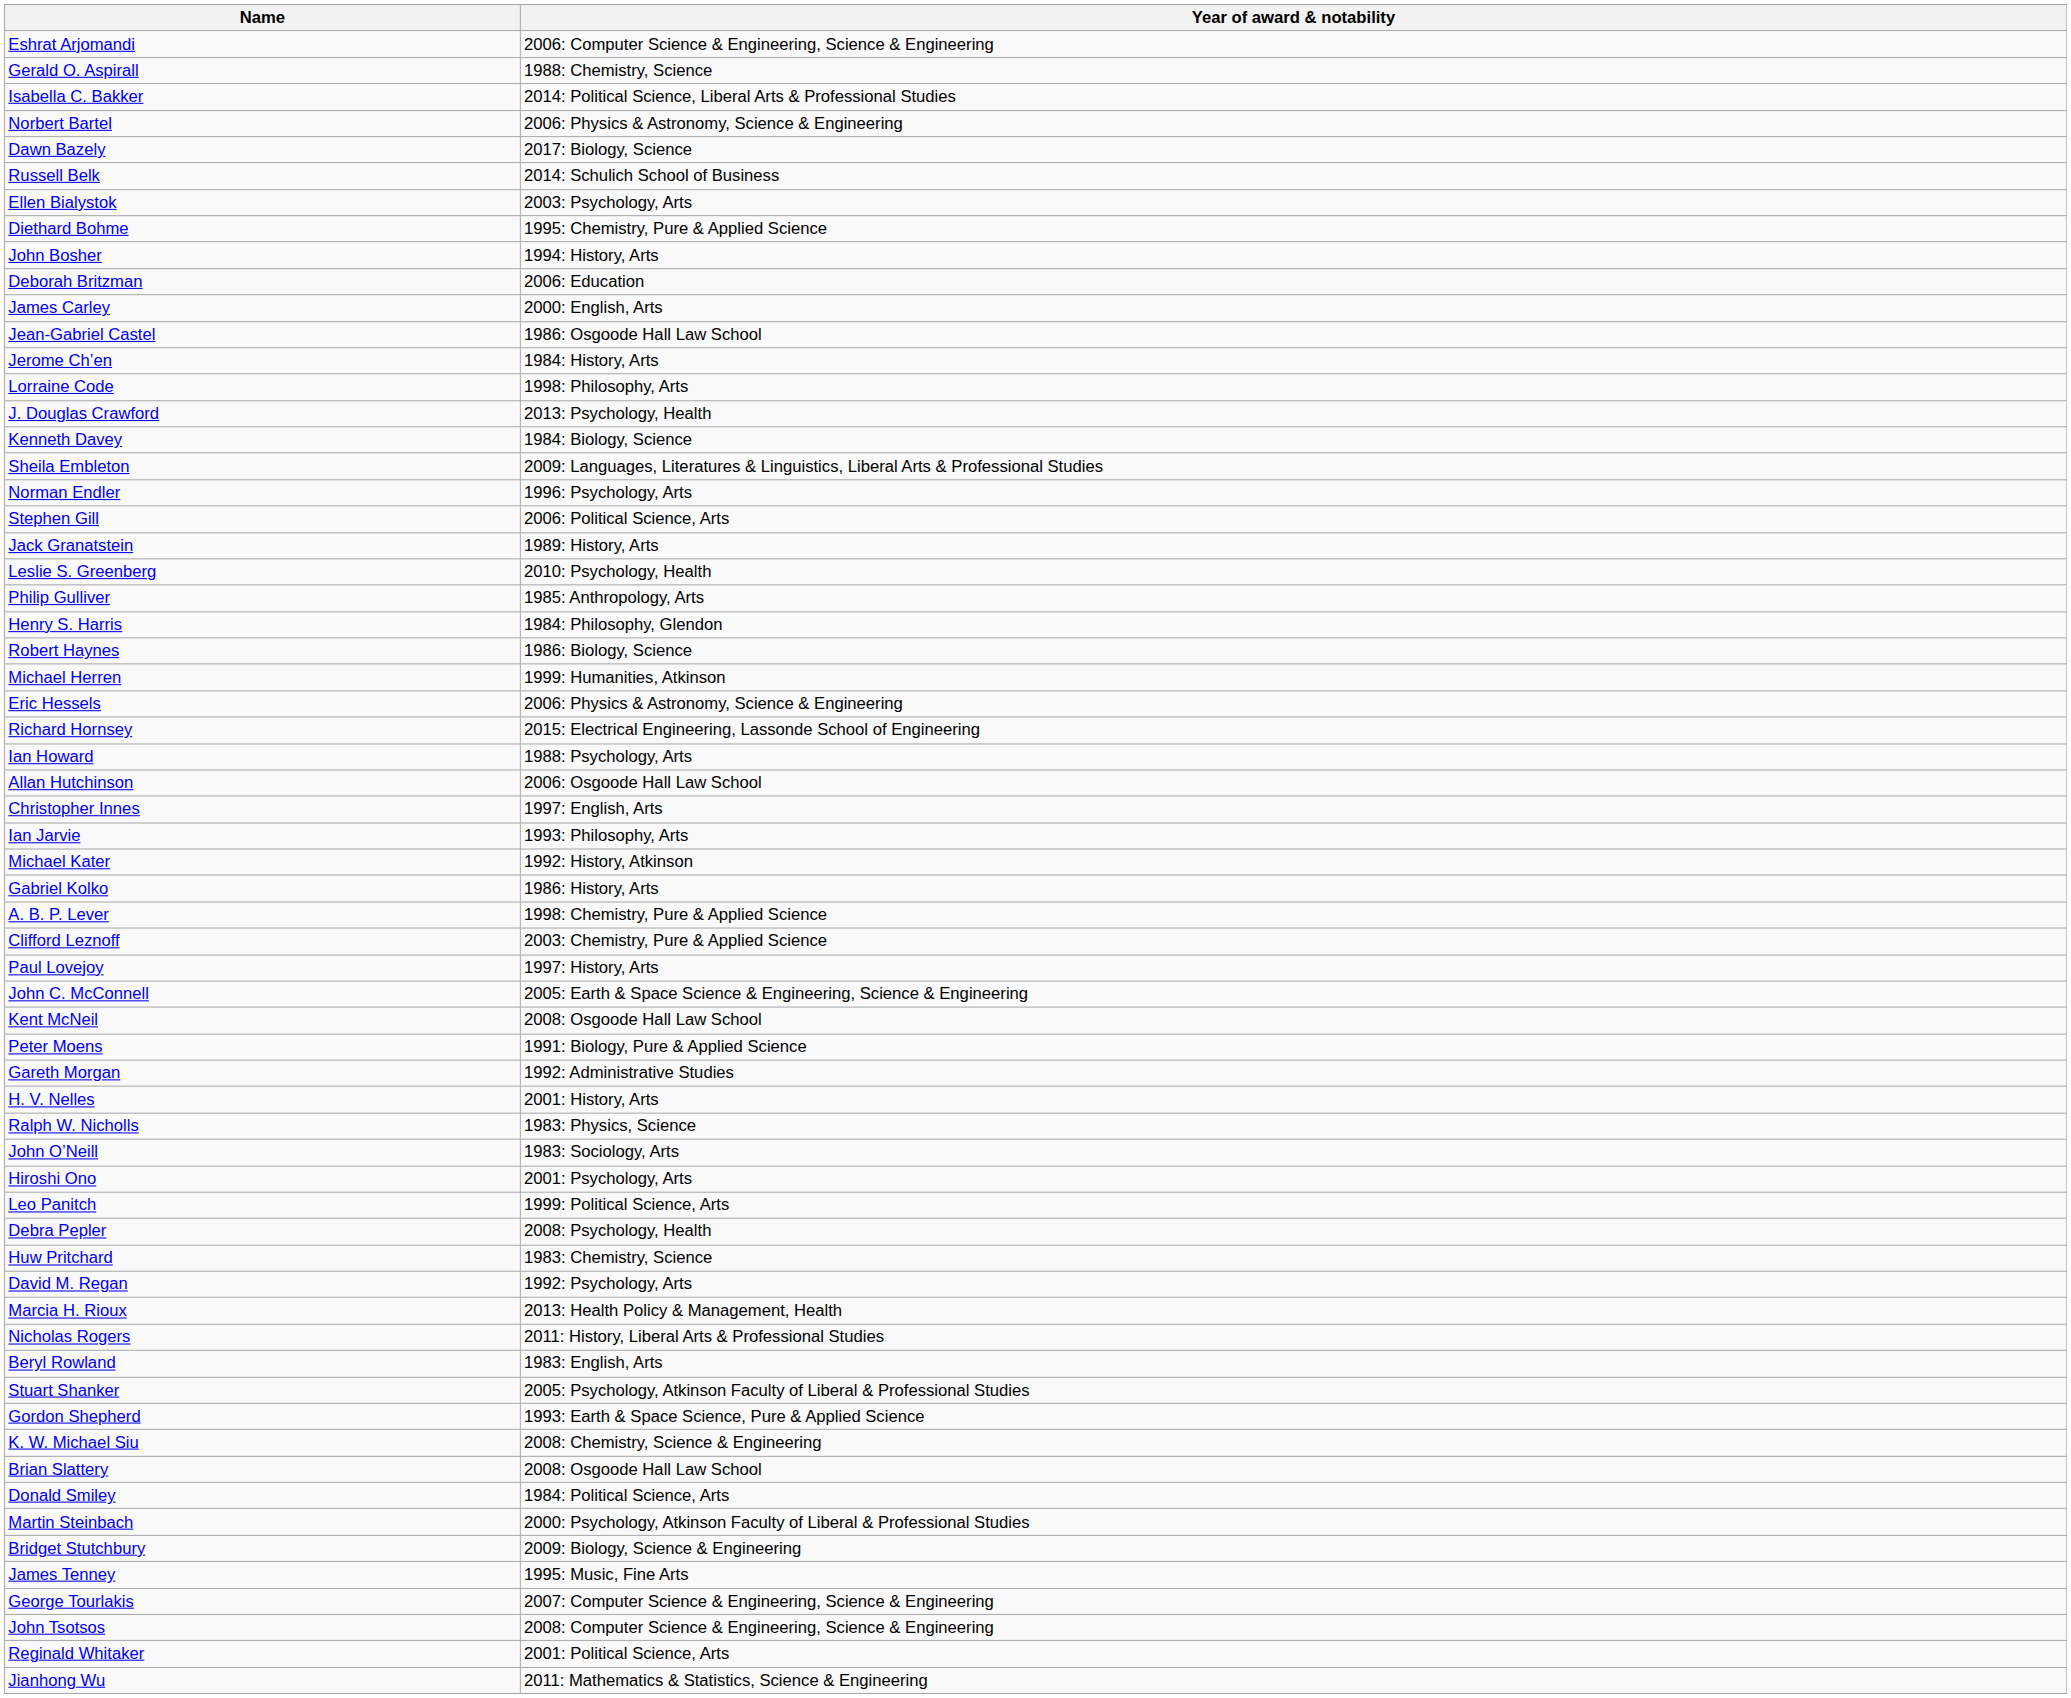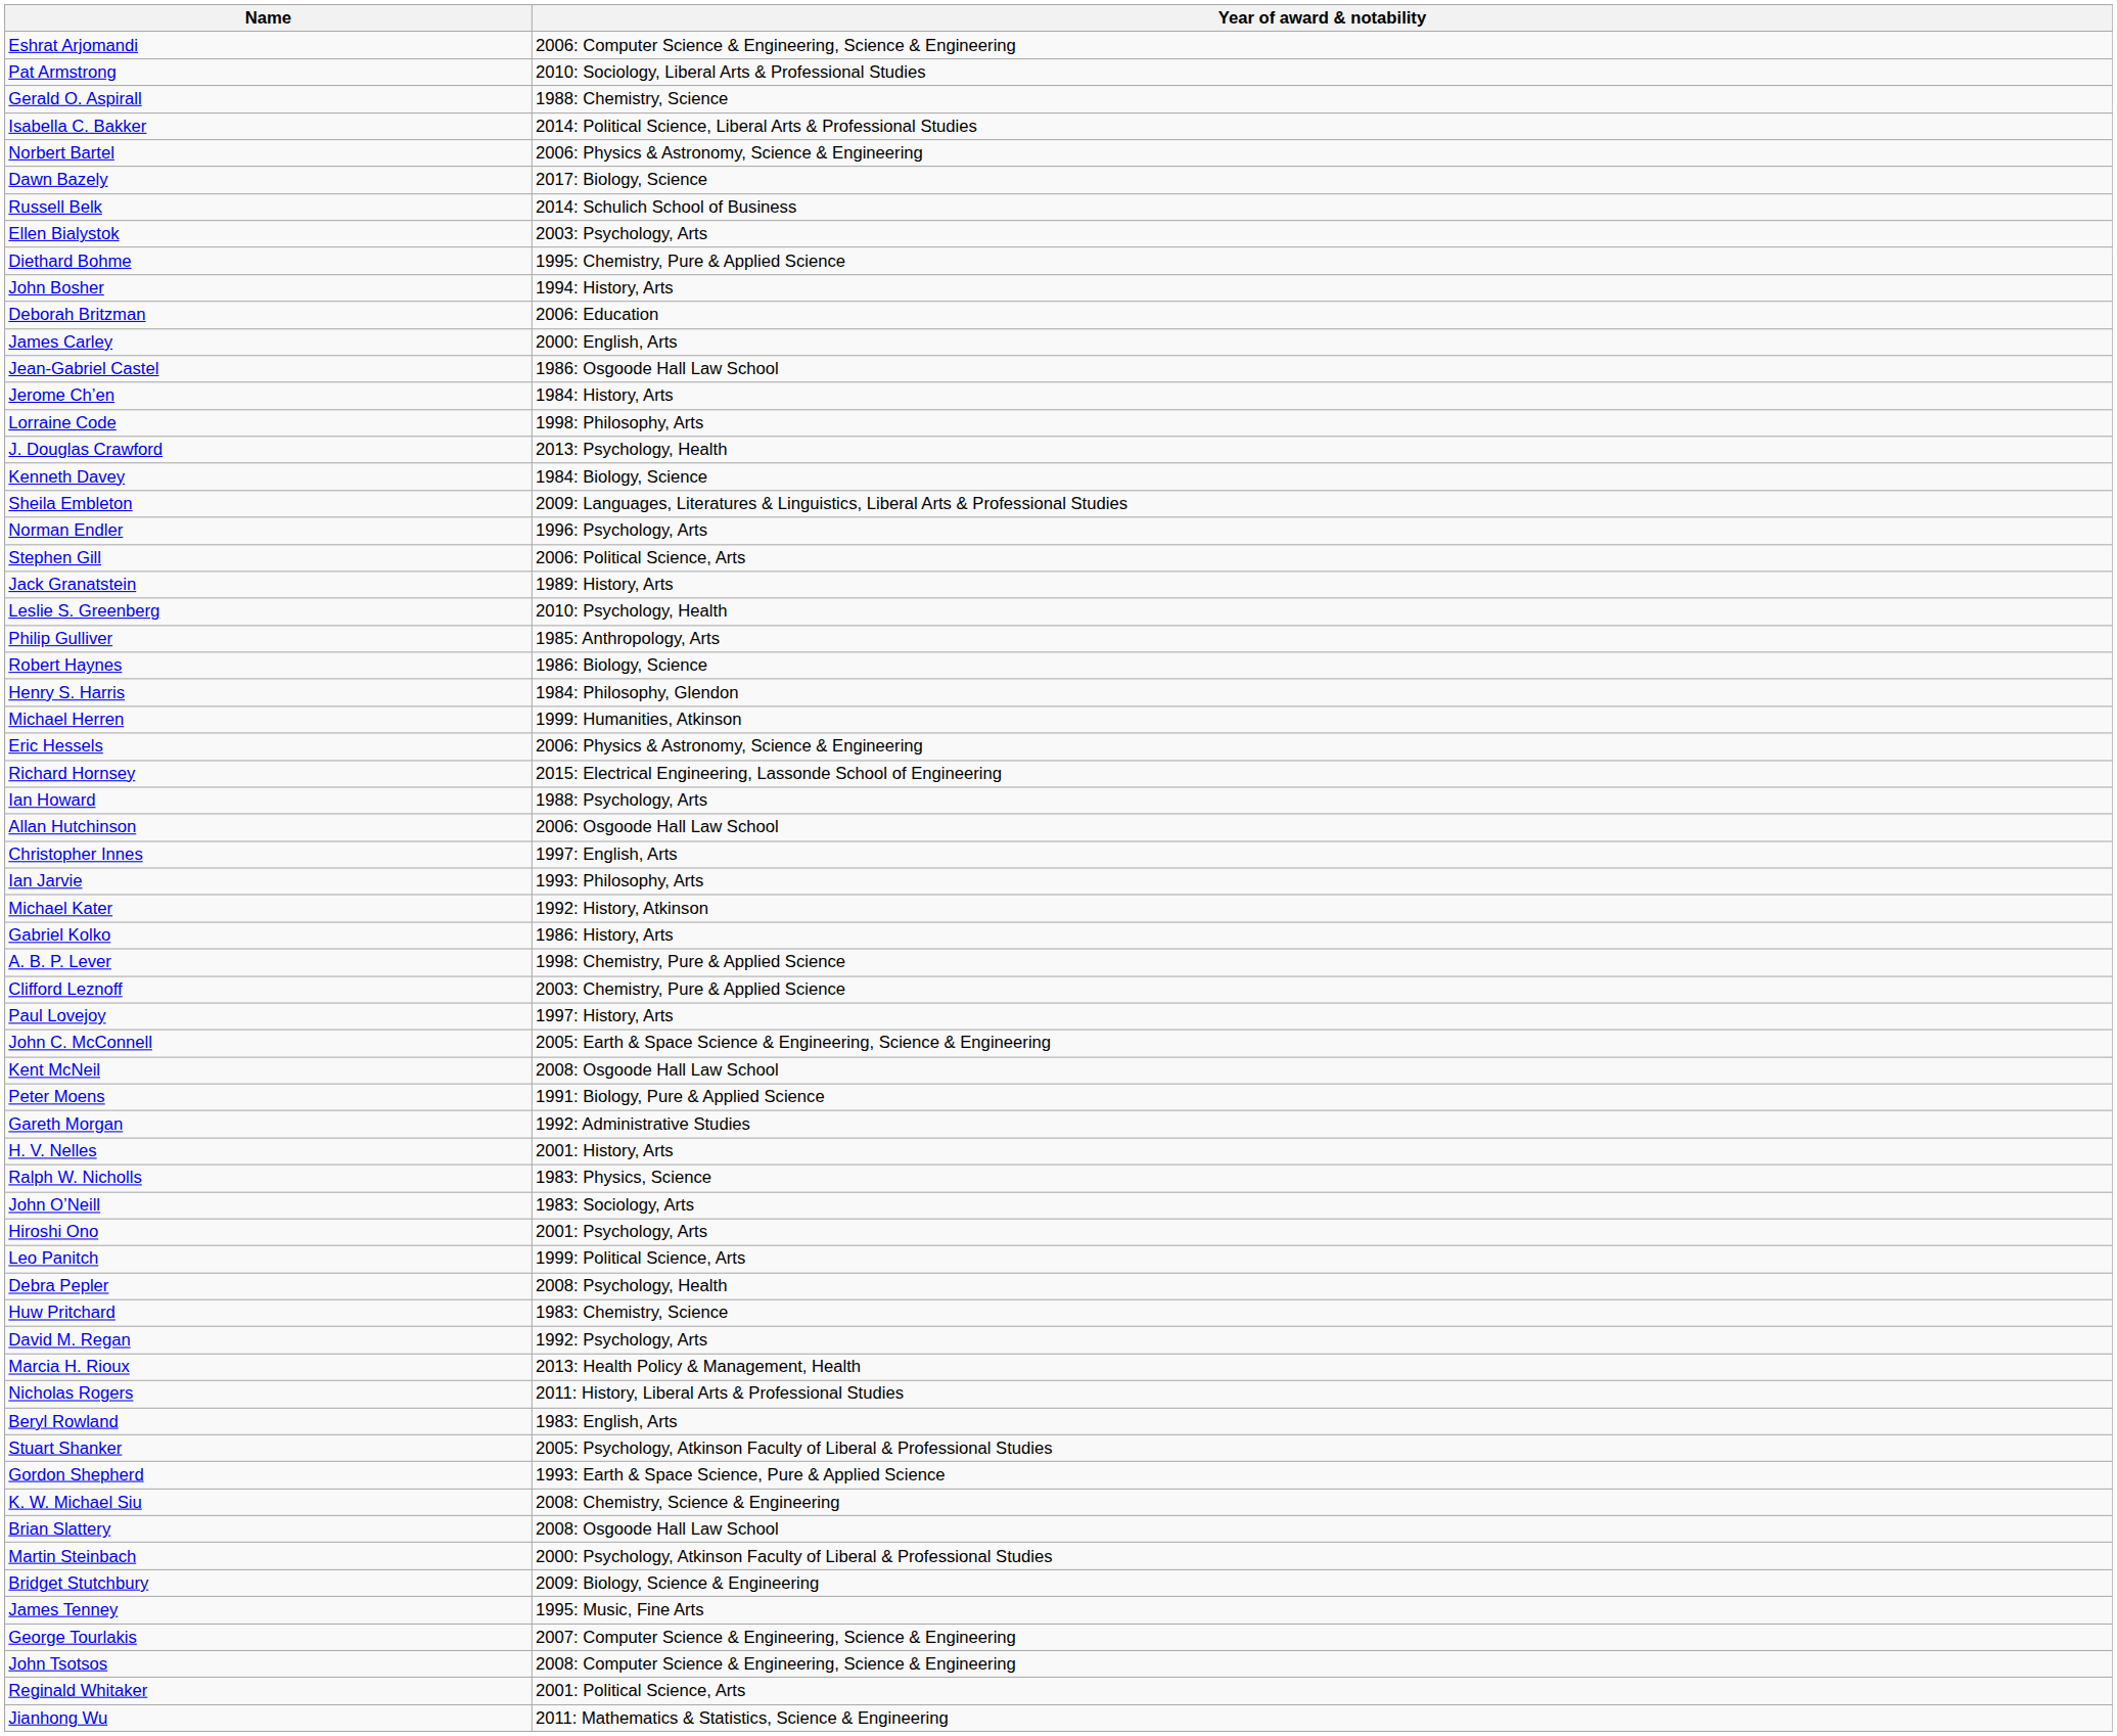+ row: Pat Armstrong | 2010: Sociology, Liberal Arts & Professional Studies
rows swapped: Henry S. Harris <-> Robert Haynes
- row: Donald Smiley | 1984: Political Science, Arts
